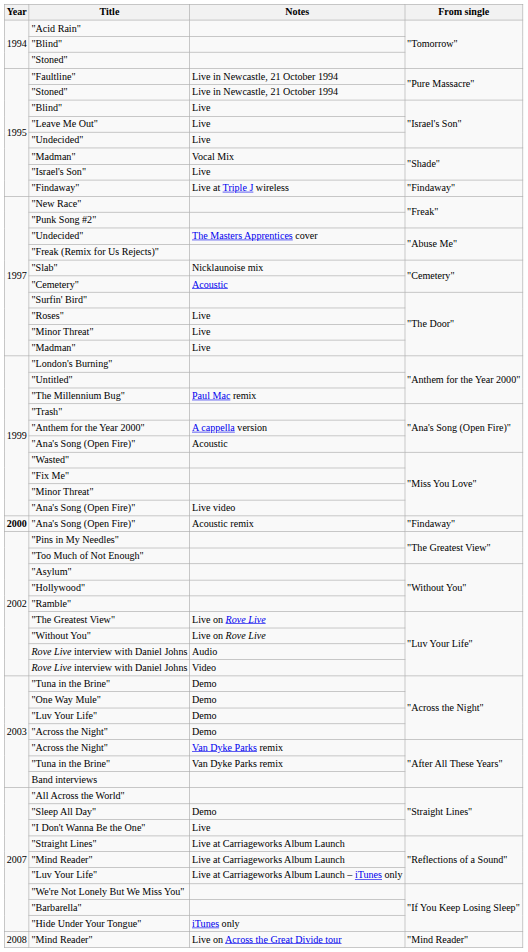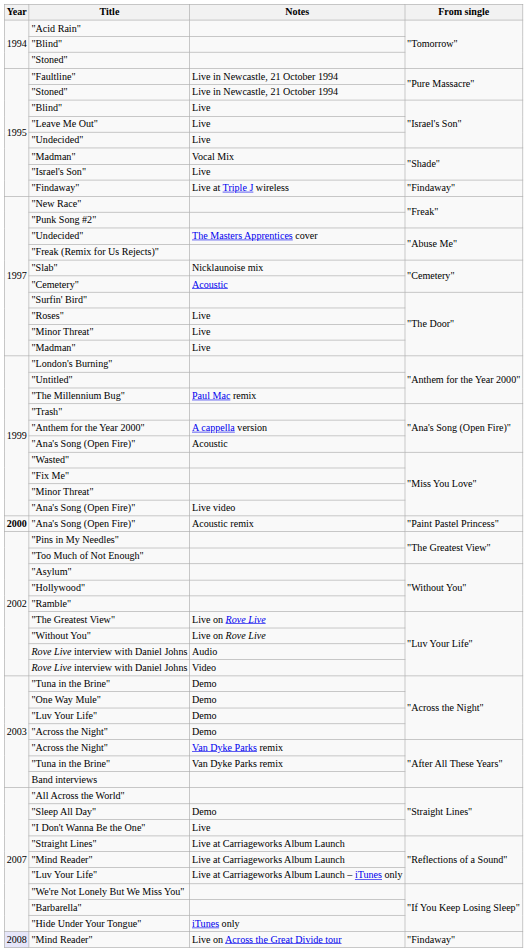"Ana's Song (Open Fire)" / Acoustic remix | From single: "Findaway" -> "Paint Pastel Princess"
"Mind Reader" / Live on Across the Great Divide tour | Year: no background -> lavender background
"Mind Reader" / Live on Across the Great Divide tour | From single: "Mind Reader" -> "Findaway"
